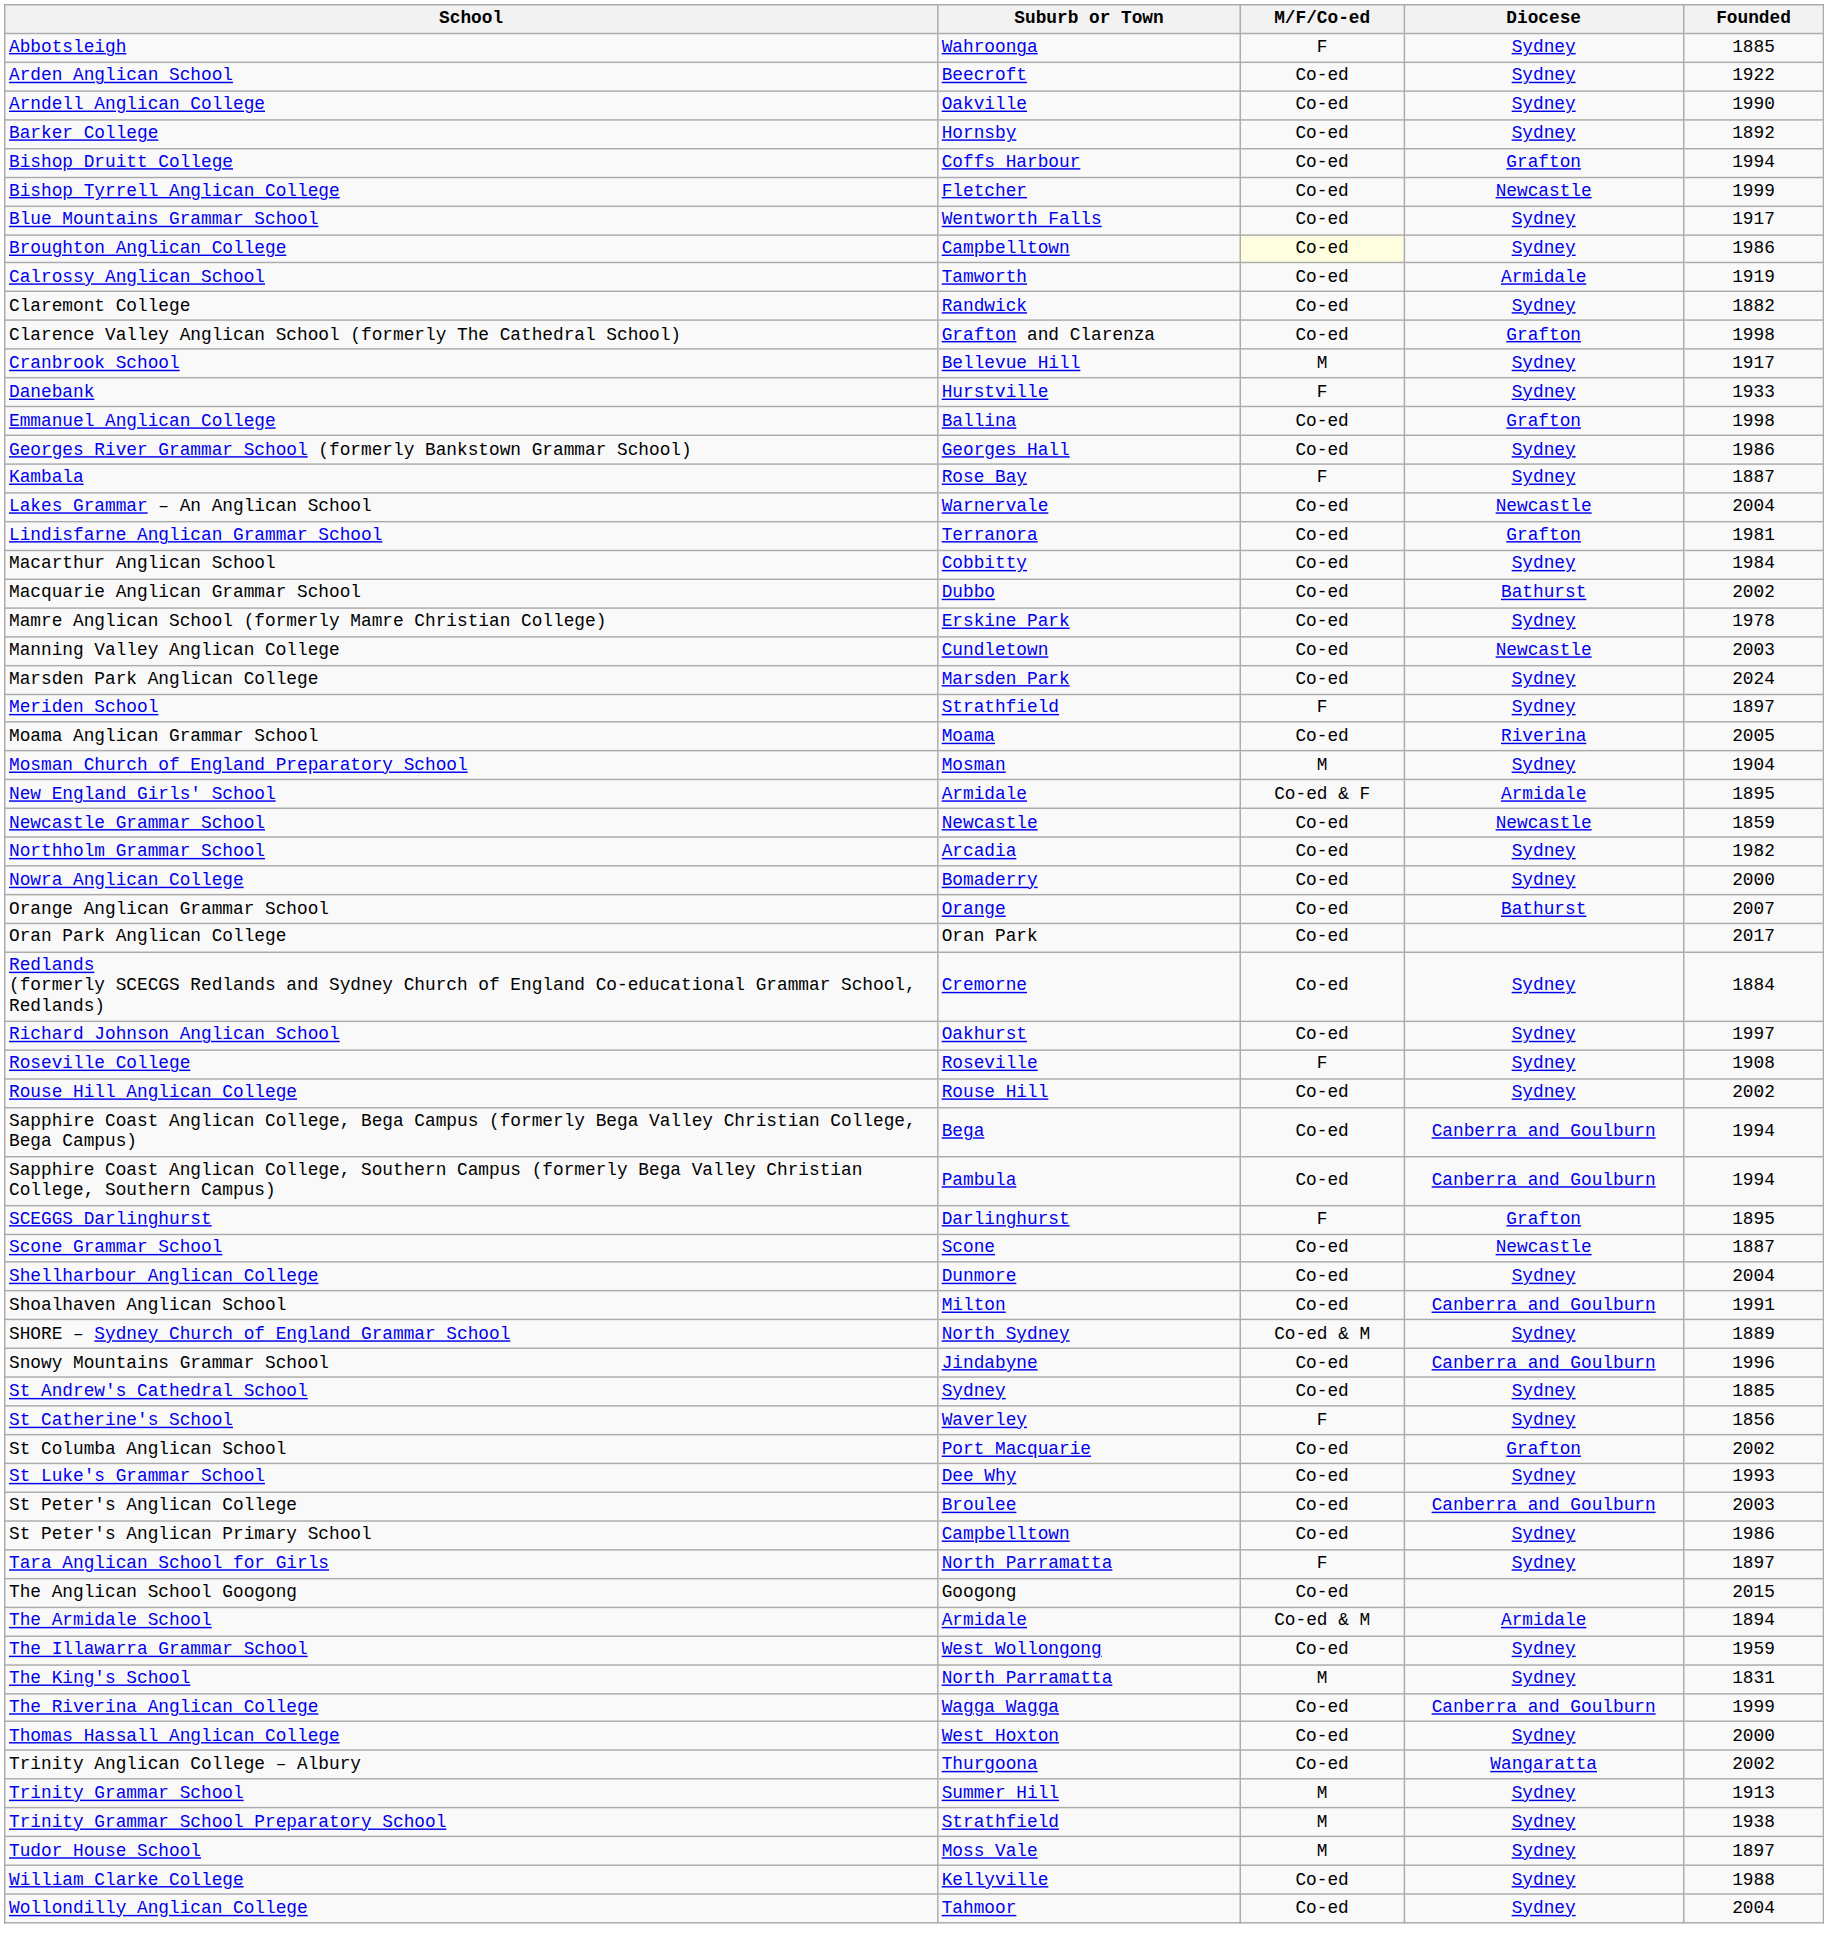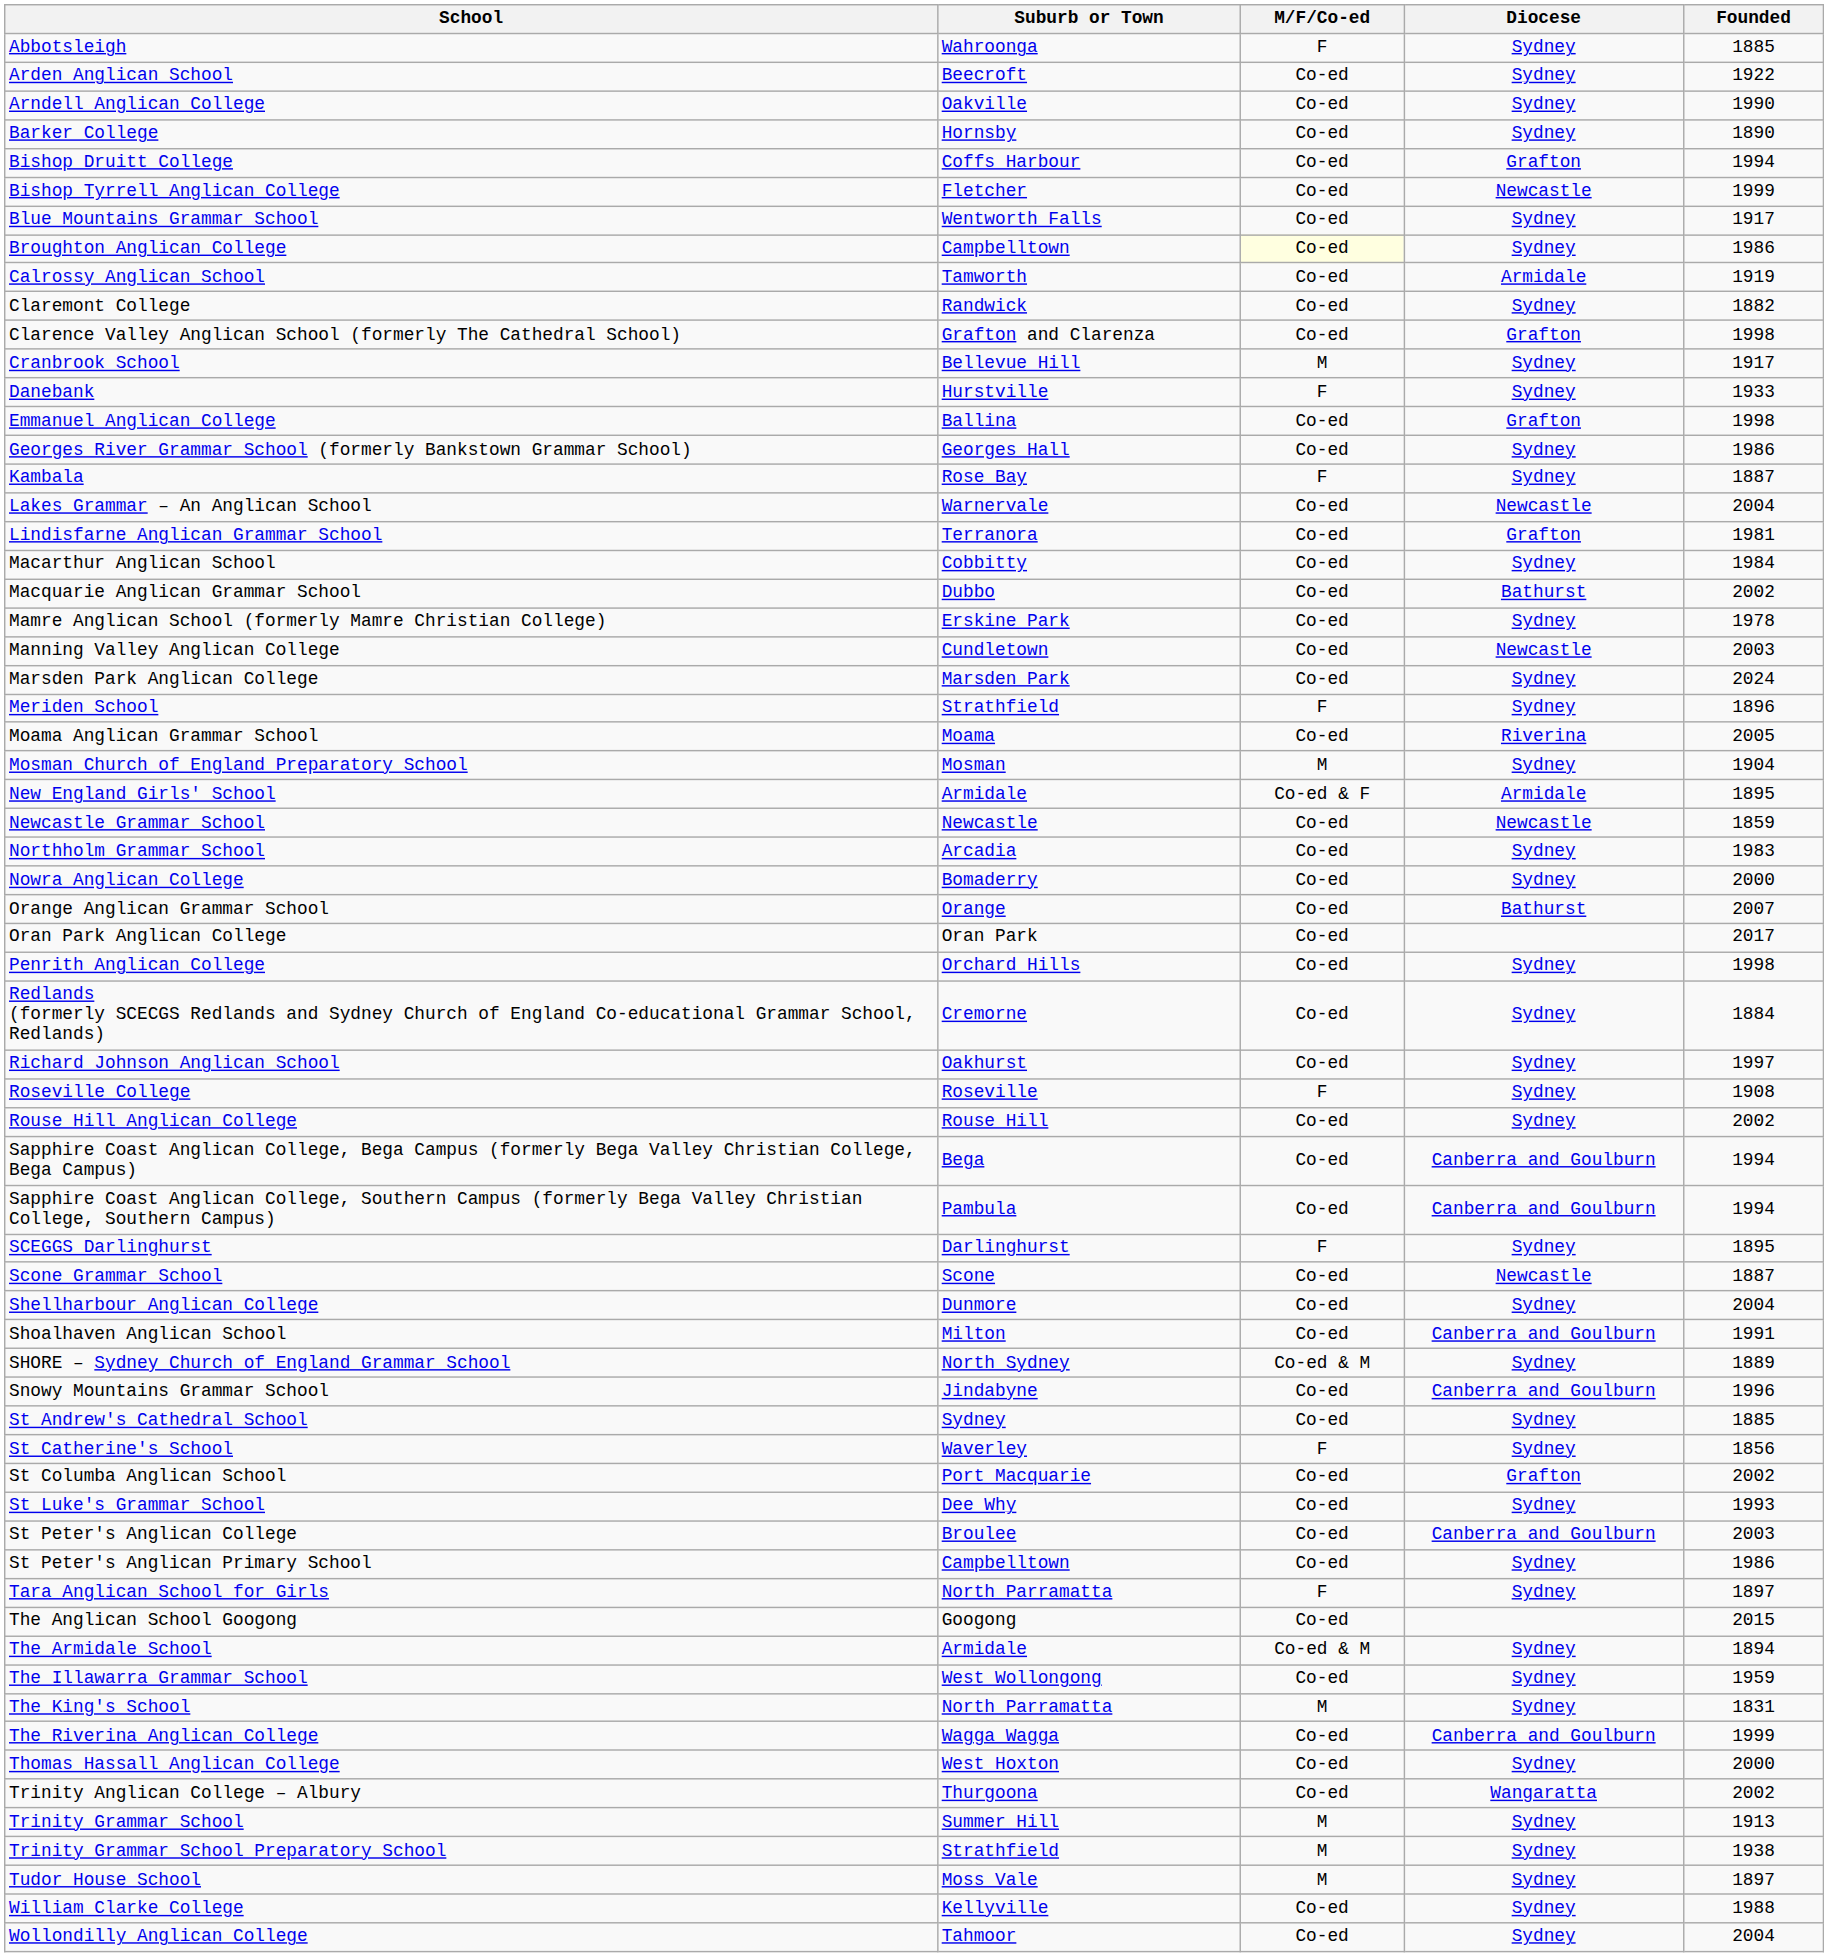Barker College | Founded: 1892 -> 1890
Meriden School | Founded: 1897 -> 1896
Northholm Grammar School | Founded: 1982 -> 1983
+ row: Penrith Anglican College | Orchard Hills | Co-ed | Sydney | 1998
SCEGGS Darlinghurst | Diocese: Grafton -> Sydney
The Armidale School | Diocese: Armidale -> Sydney
